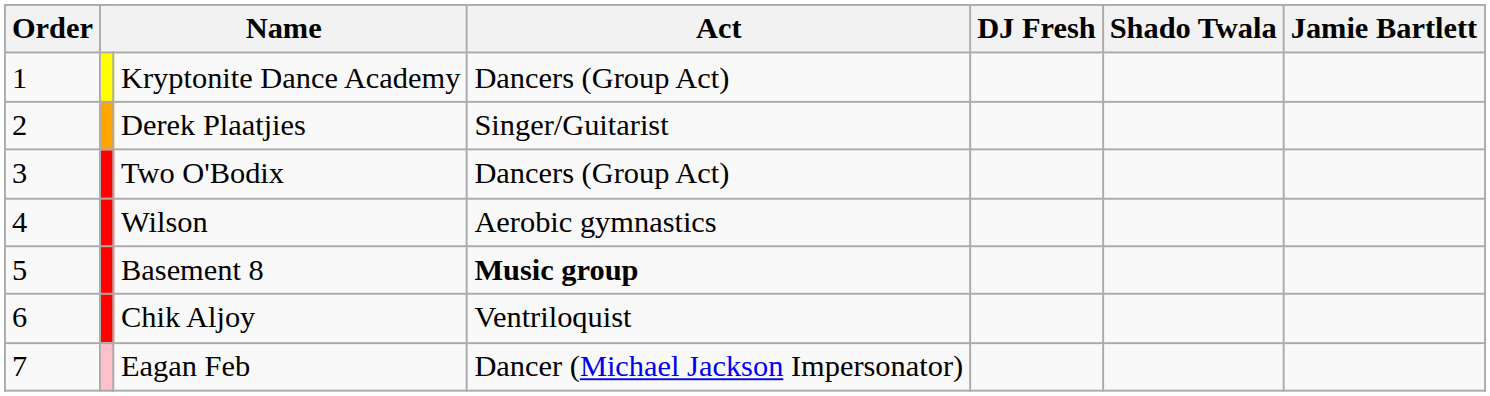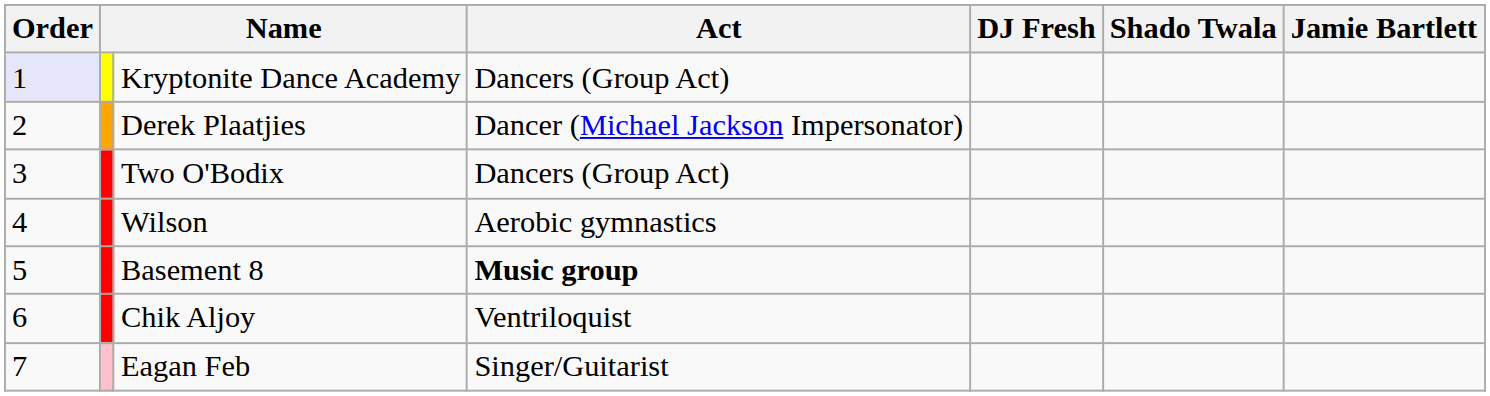Kryptonite Dance Academy | Order: no background -> lavender background
Derek Plaatjies | Act: Singer/Guitarist -> Dancer (Michael Jackson Impersonator)
Eagan Feb | Act: Dancer (Michael Jackson Impersonator) -> Singer/Guitarist
